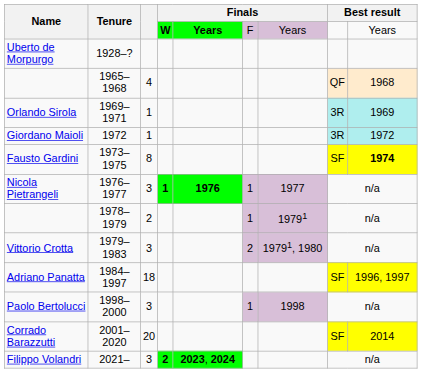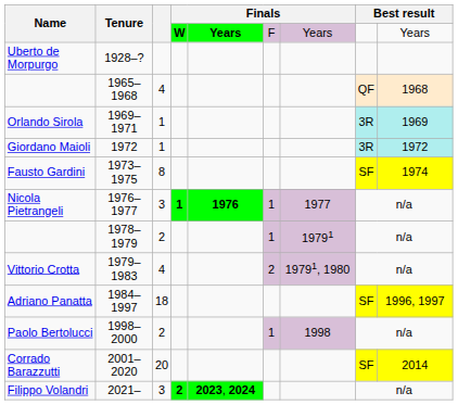Fausto Gardini | column 9: bold -> normal
Vittorio Crotta | column 3: 3 -> 4
Paolo Bertolucci | column 3: 3 -> 2
